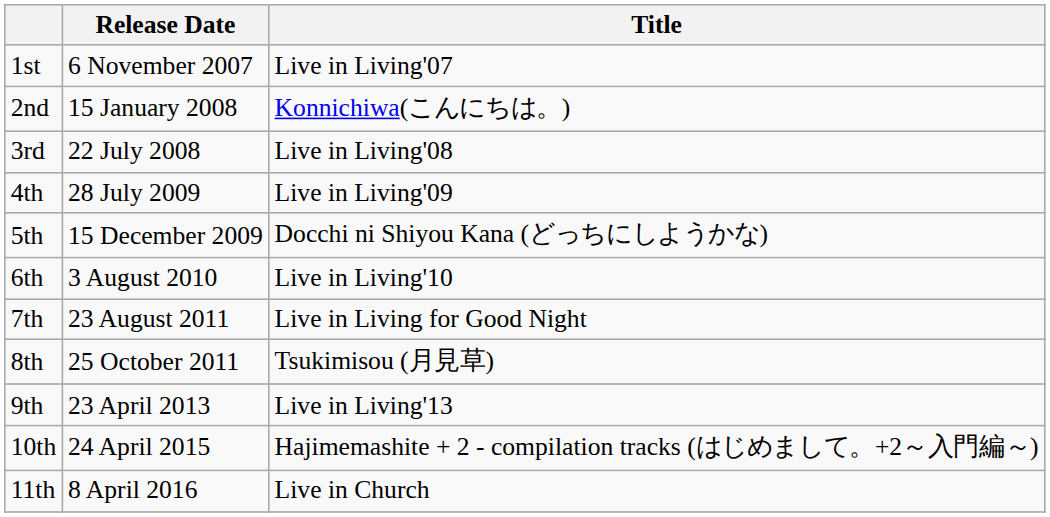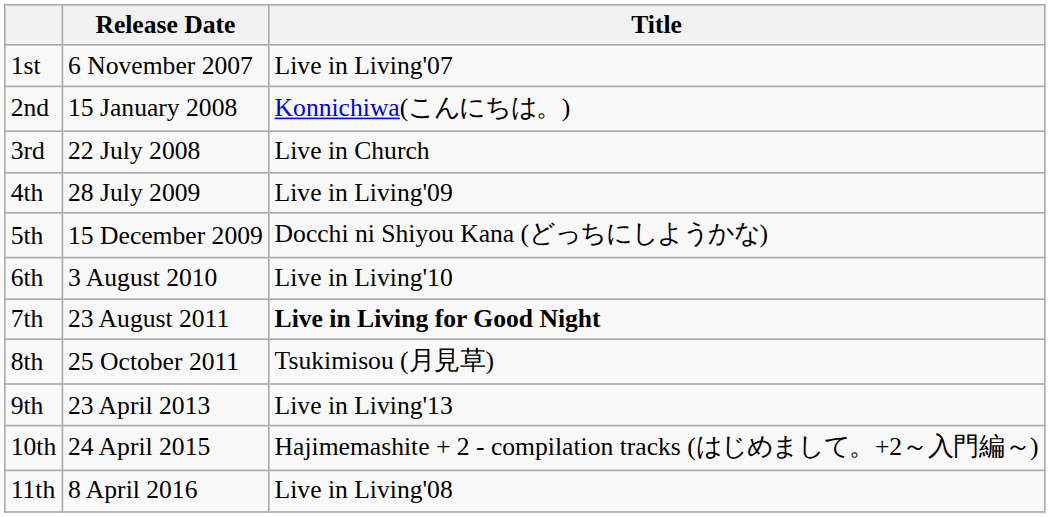3rd | Title: Live in Living'08 -> Live in Church
7th | Title: normal -> bold
11th | Title: Live in Church -> Live in Living'08
